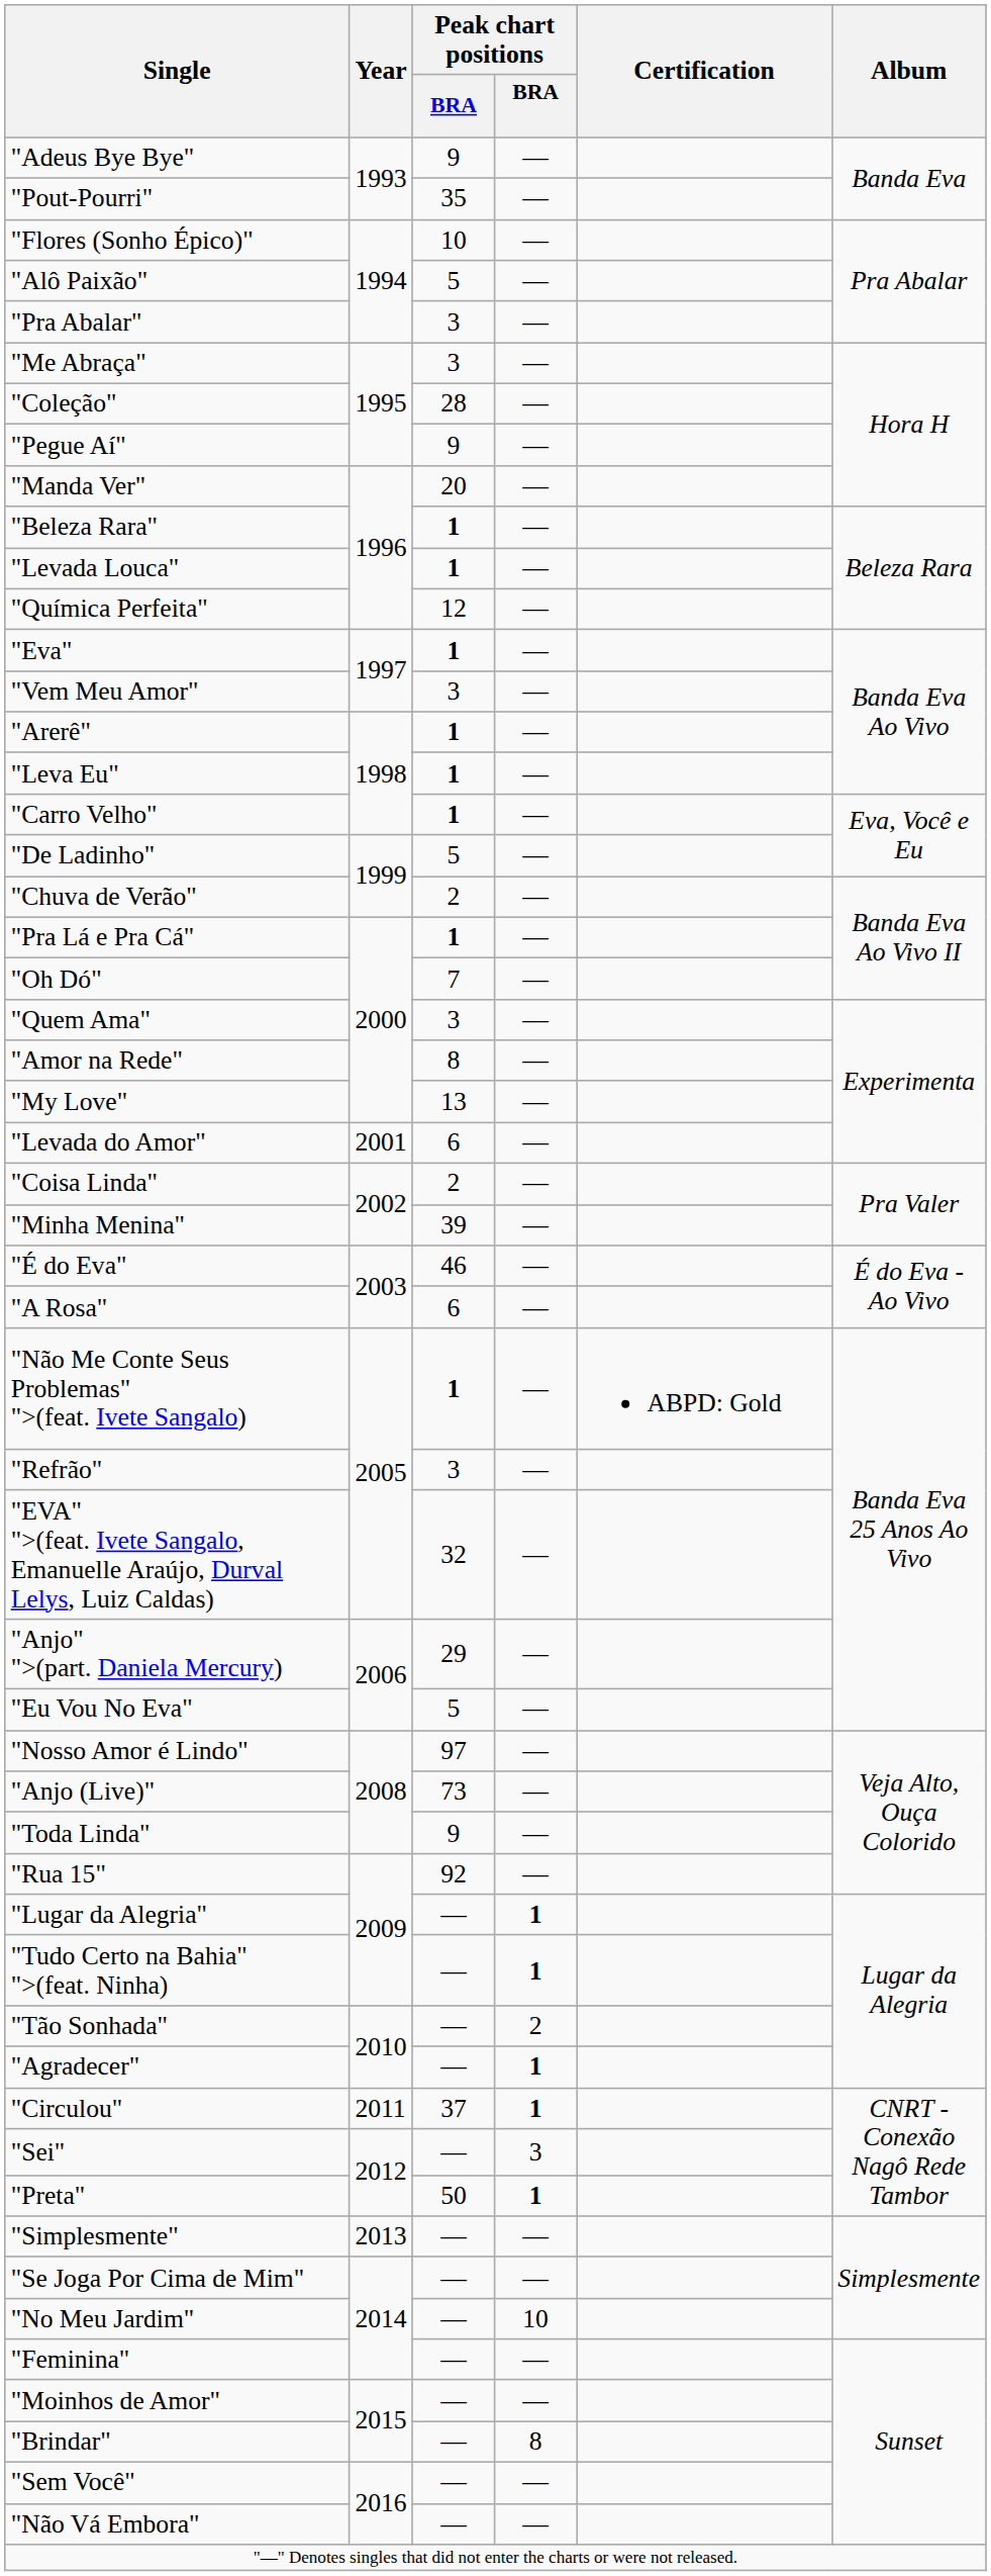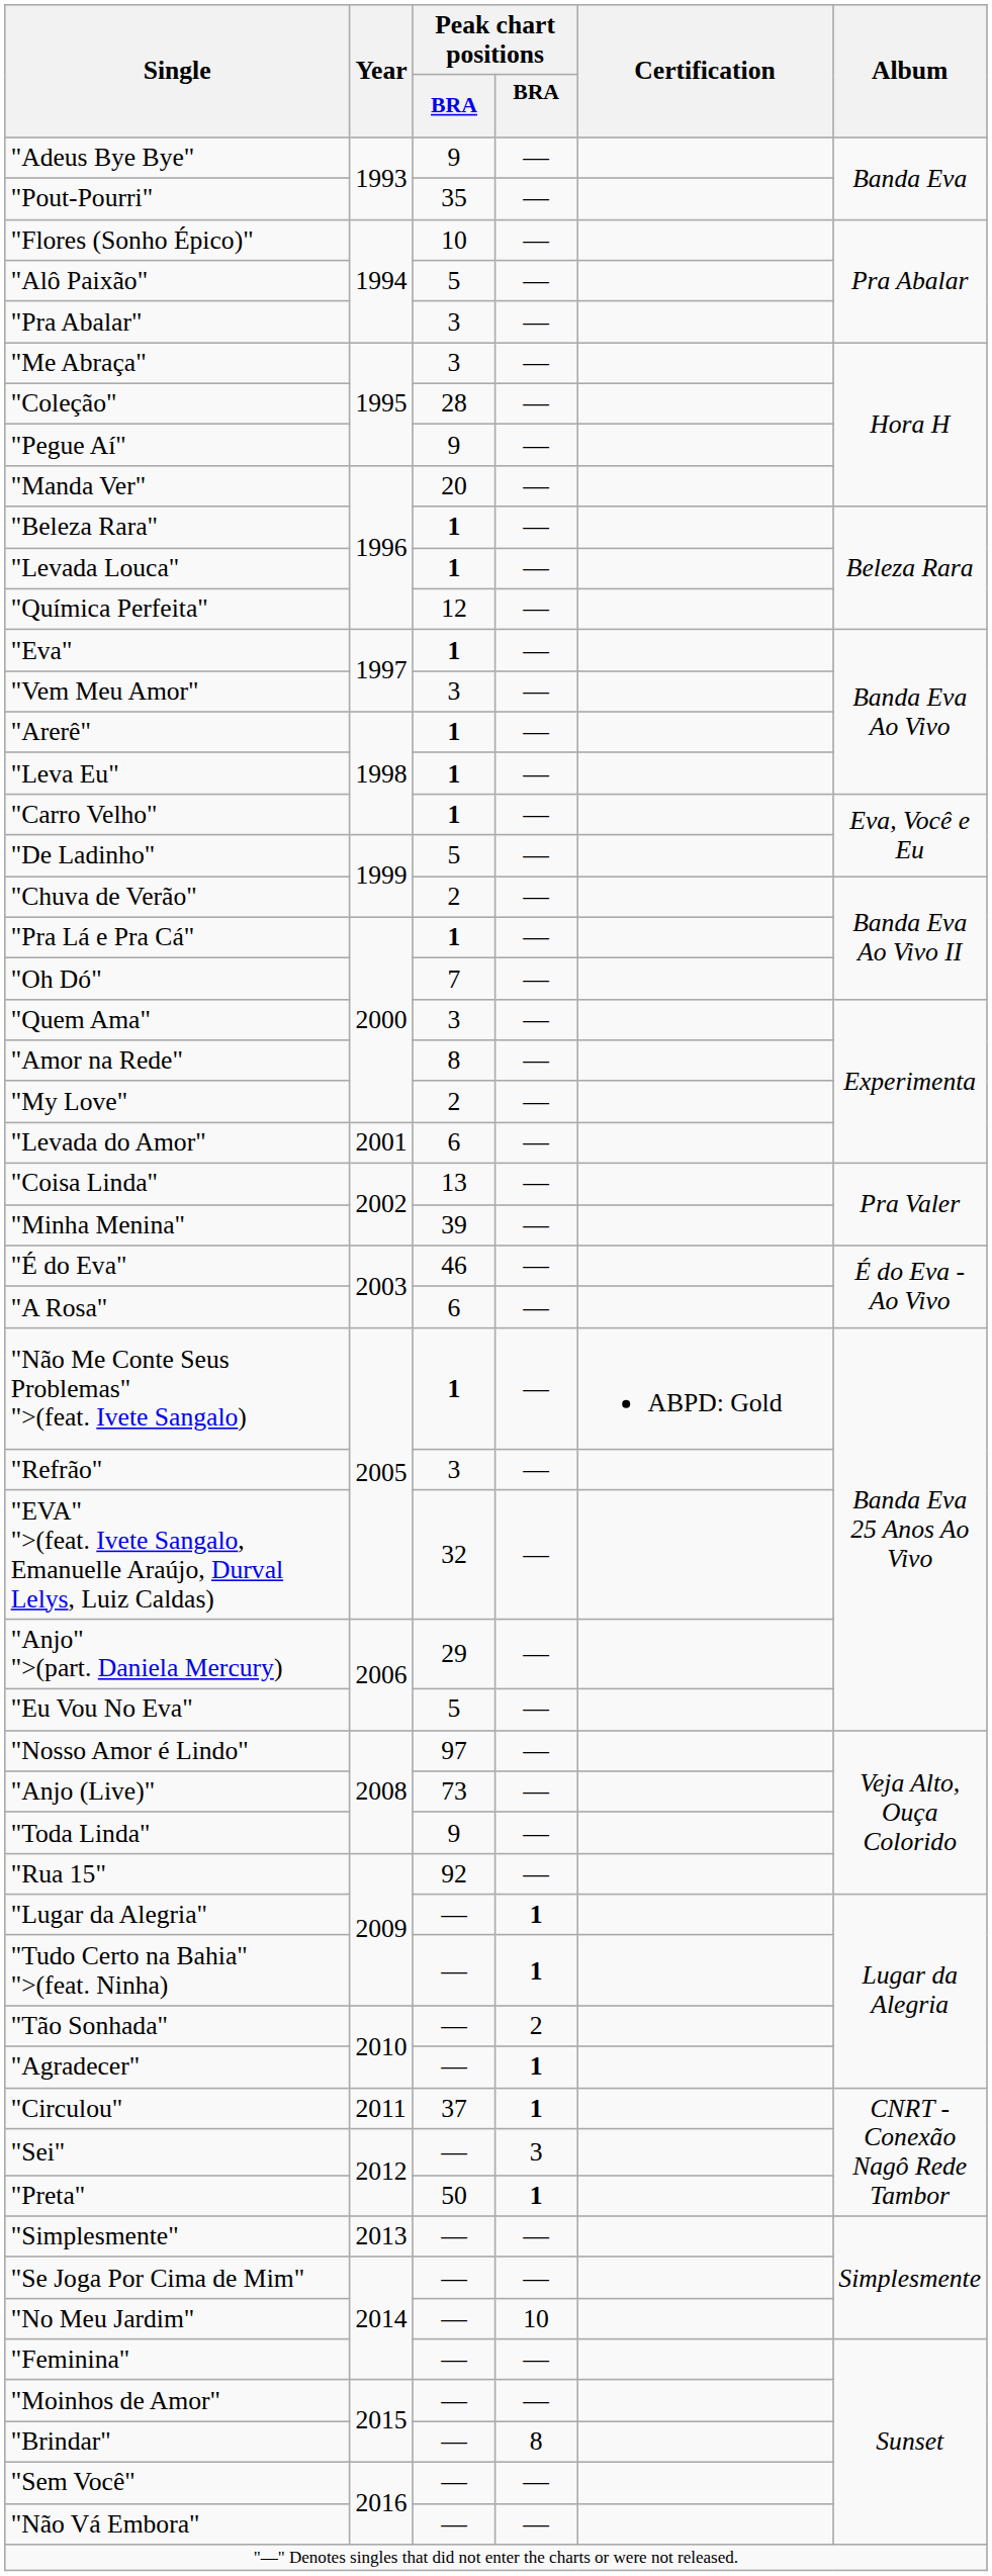"My Love" | column 3: 13 -> 2
"Coisa Linda" | column 3: 2 -> 13
